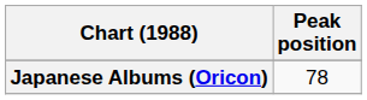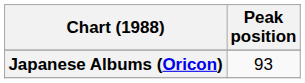Japanese Albums (Oricon) | Peak position: 78 -> 93
